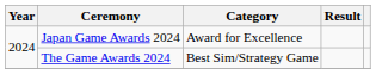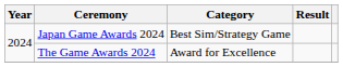Japan Game Awards 2024 | Category: Award for Excellence -> Best Sim/Strategy Game
The Game Awards 2024 | Category: Best Sim/Strategy Game -> Award for Excellence
